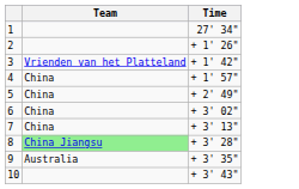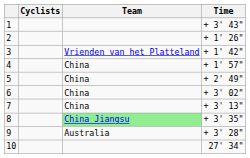+ column: Cyclists
1 | Time: 27' 34" -> + 3' 43"
8 | Time: + 3' 28" -> + 3' 35"
9 | Time: + 3' 35" -> + 3' 28"
10 | Time: + 3' 43" -> 27' 34"
